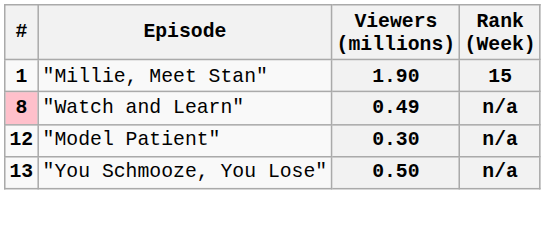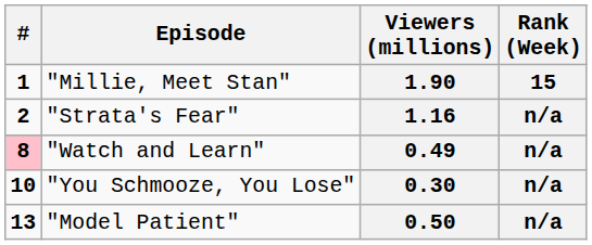+ row: 2 | "Strata's Fear" | 1.16 | n/a
0.30 | #: 12 -> 10
0.30 | Episode: "Model Patient" -> "You Schmooze, You Lose"
0.50 | Episode: "You Schmooze, You Lose" -> "Model Patient"
